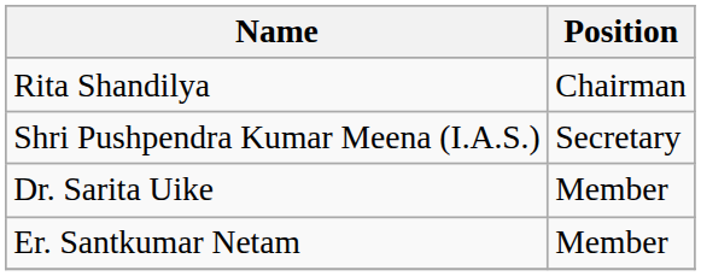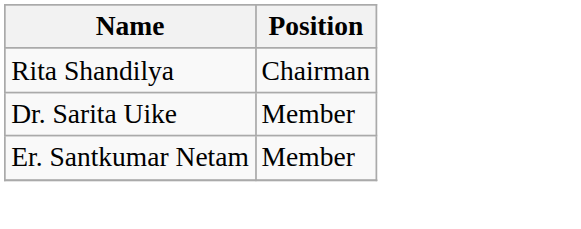- row: Shri Pushpendra Kumar Meena (I.A.S.) | Secretary
